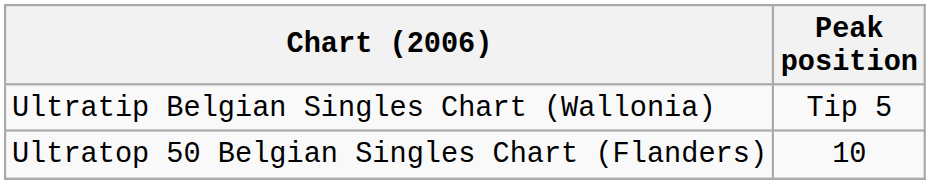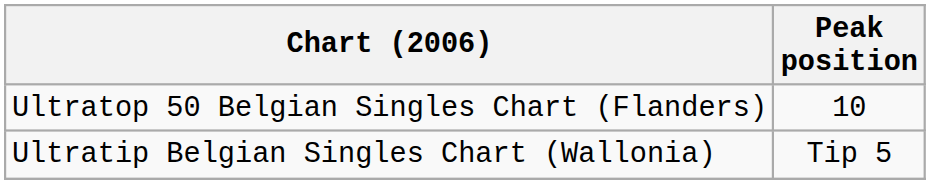rows swapped: Ultratop 50 Belgian Singles Chart (Flanders) <-> Ultratip Belgian Singles Chart (Wallonia)
